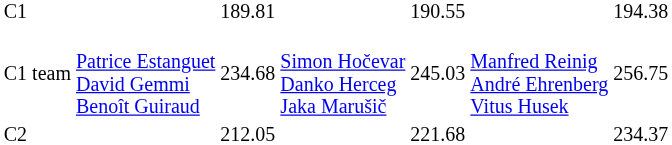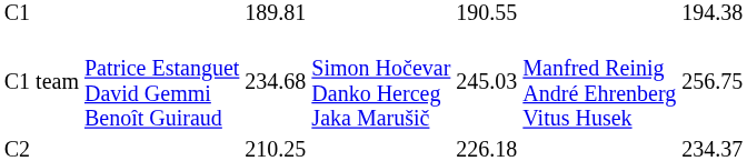C2 | column 3: 212.05 -> 210.25
C2 | column 5: 221.68 -> 226.18
